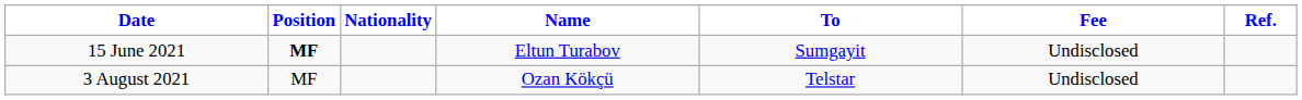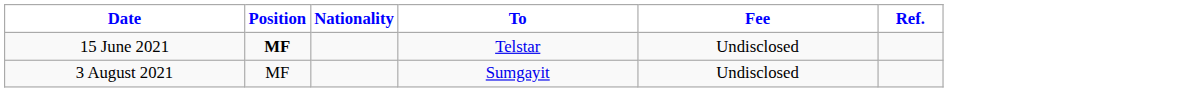- column: Name | Eltun Turabov | Ozan Kökçü
15 June 2021 | To: Sumgayit -> Telstar
3 August 2021 | To: Telstar -> Sumgayit
